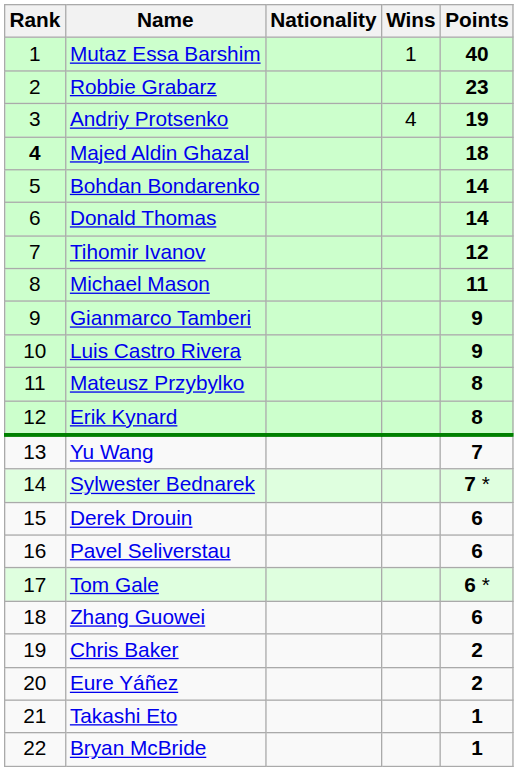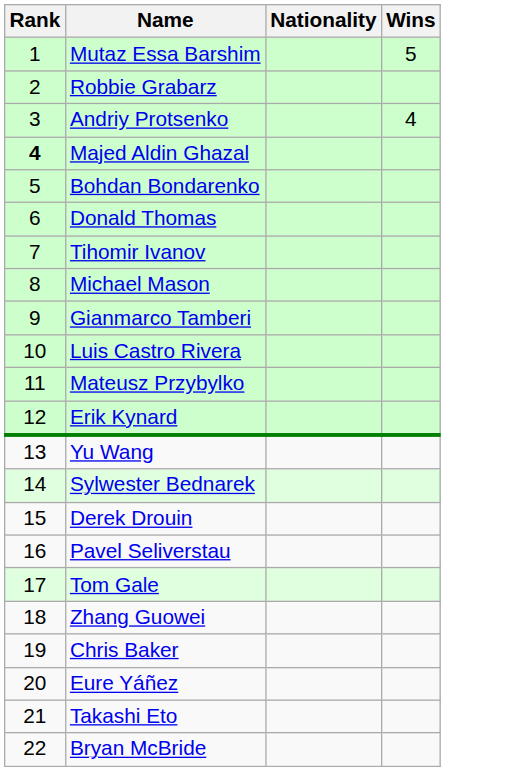- column: Points | 40 | 23 | 19 | 18 | 14 | 14 | 12 | 11 | 9 | 9 | 8 | 8 | 7 | 7 * | 6 | 6 | 6 * | 6 | 2 | 2 | 1 | 1
Mutaz Essa Barshim | Wins: 1 -> 5
